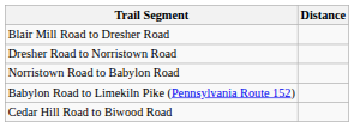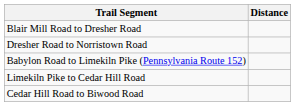- row: Norristown Road to Babylon Road
+ row: Limekiln Pike to Cedar Hill Road
